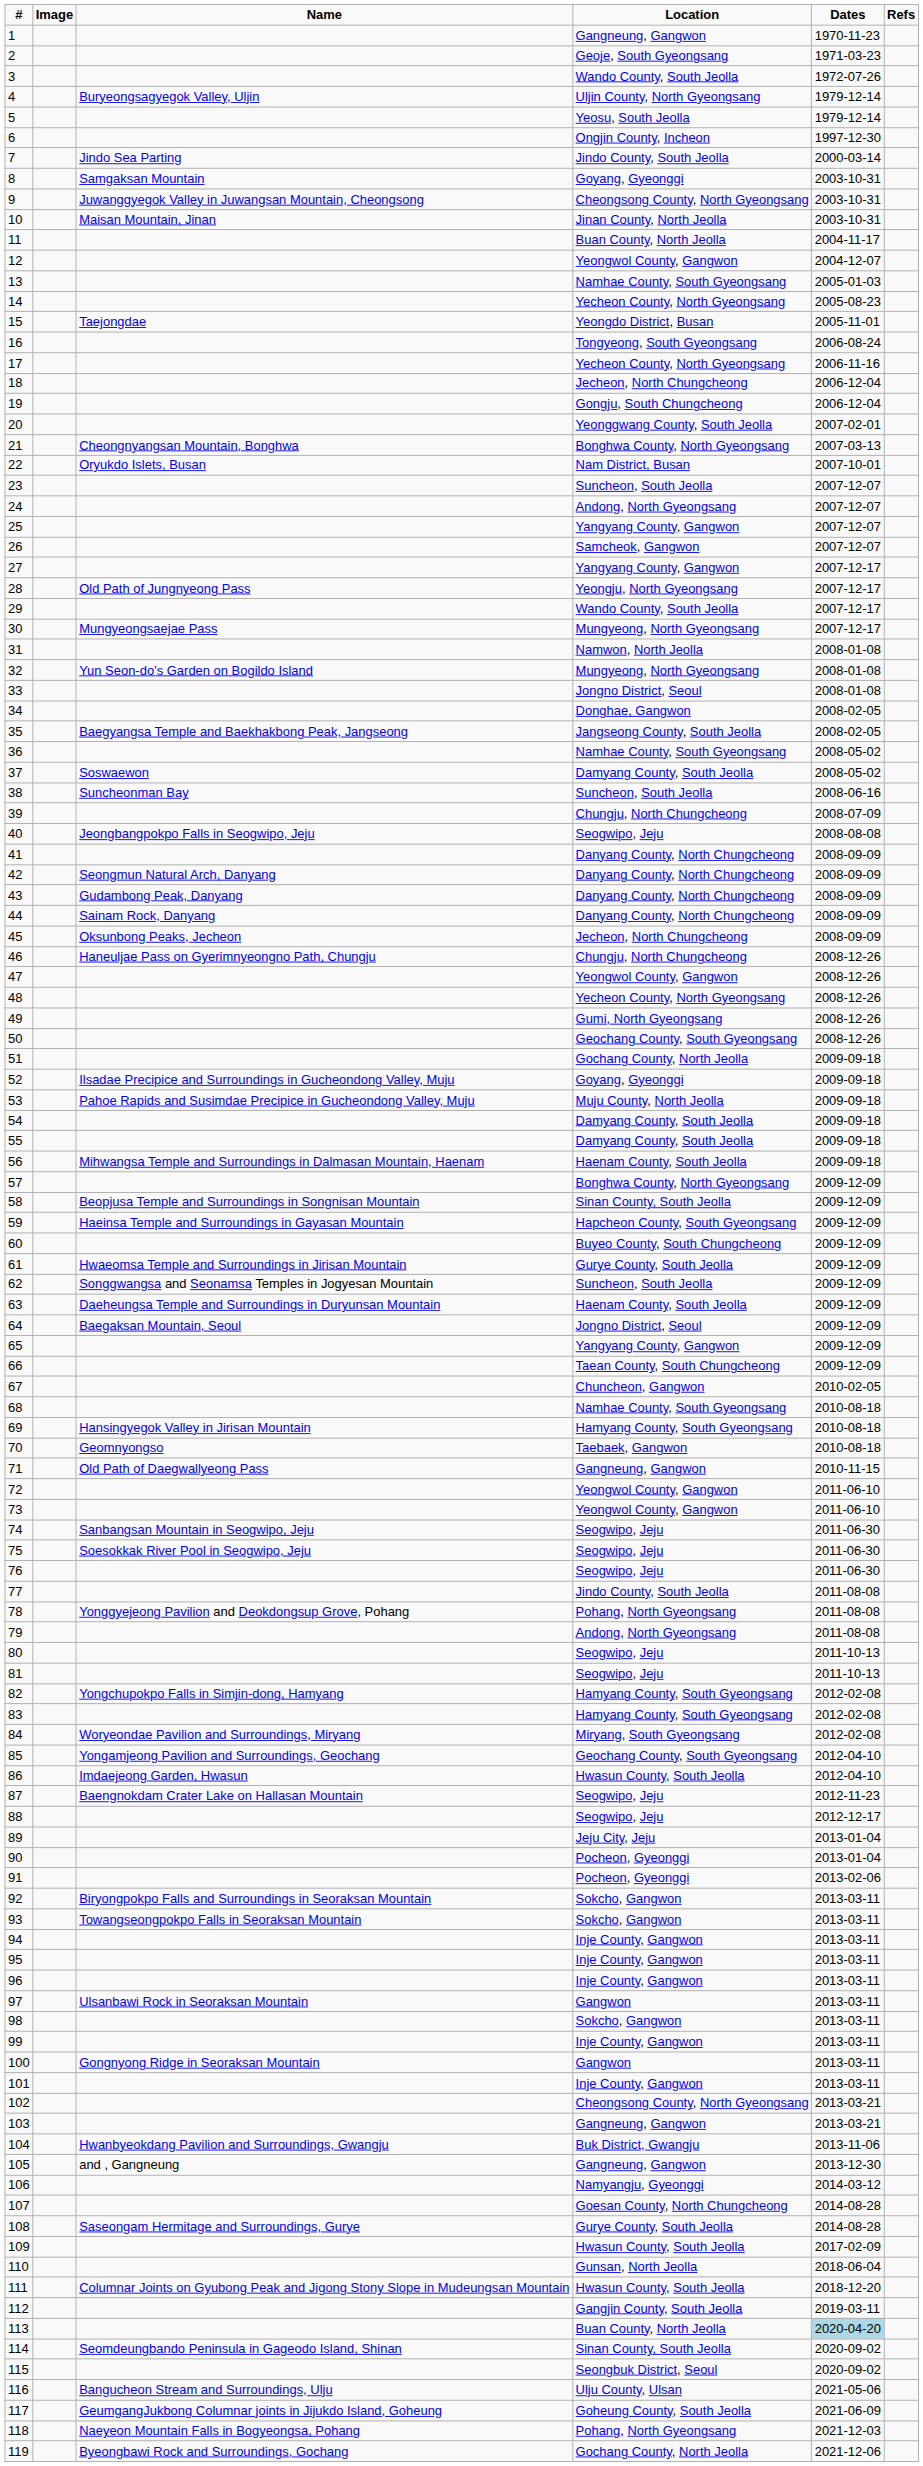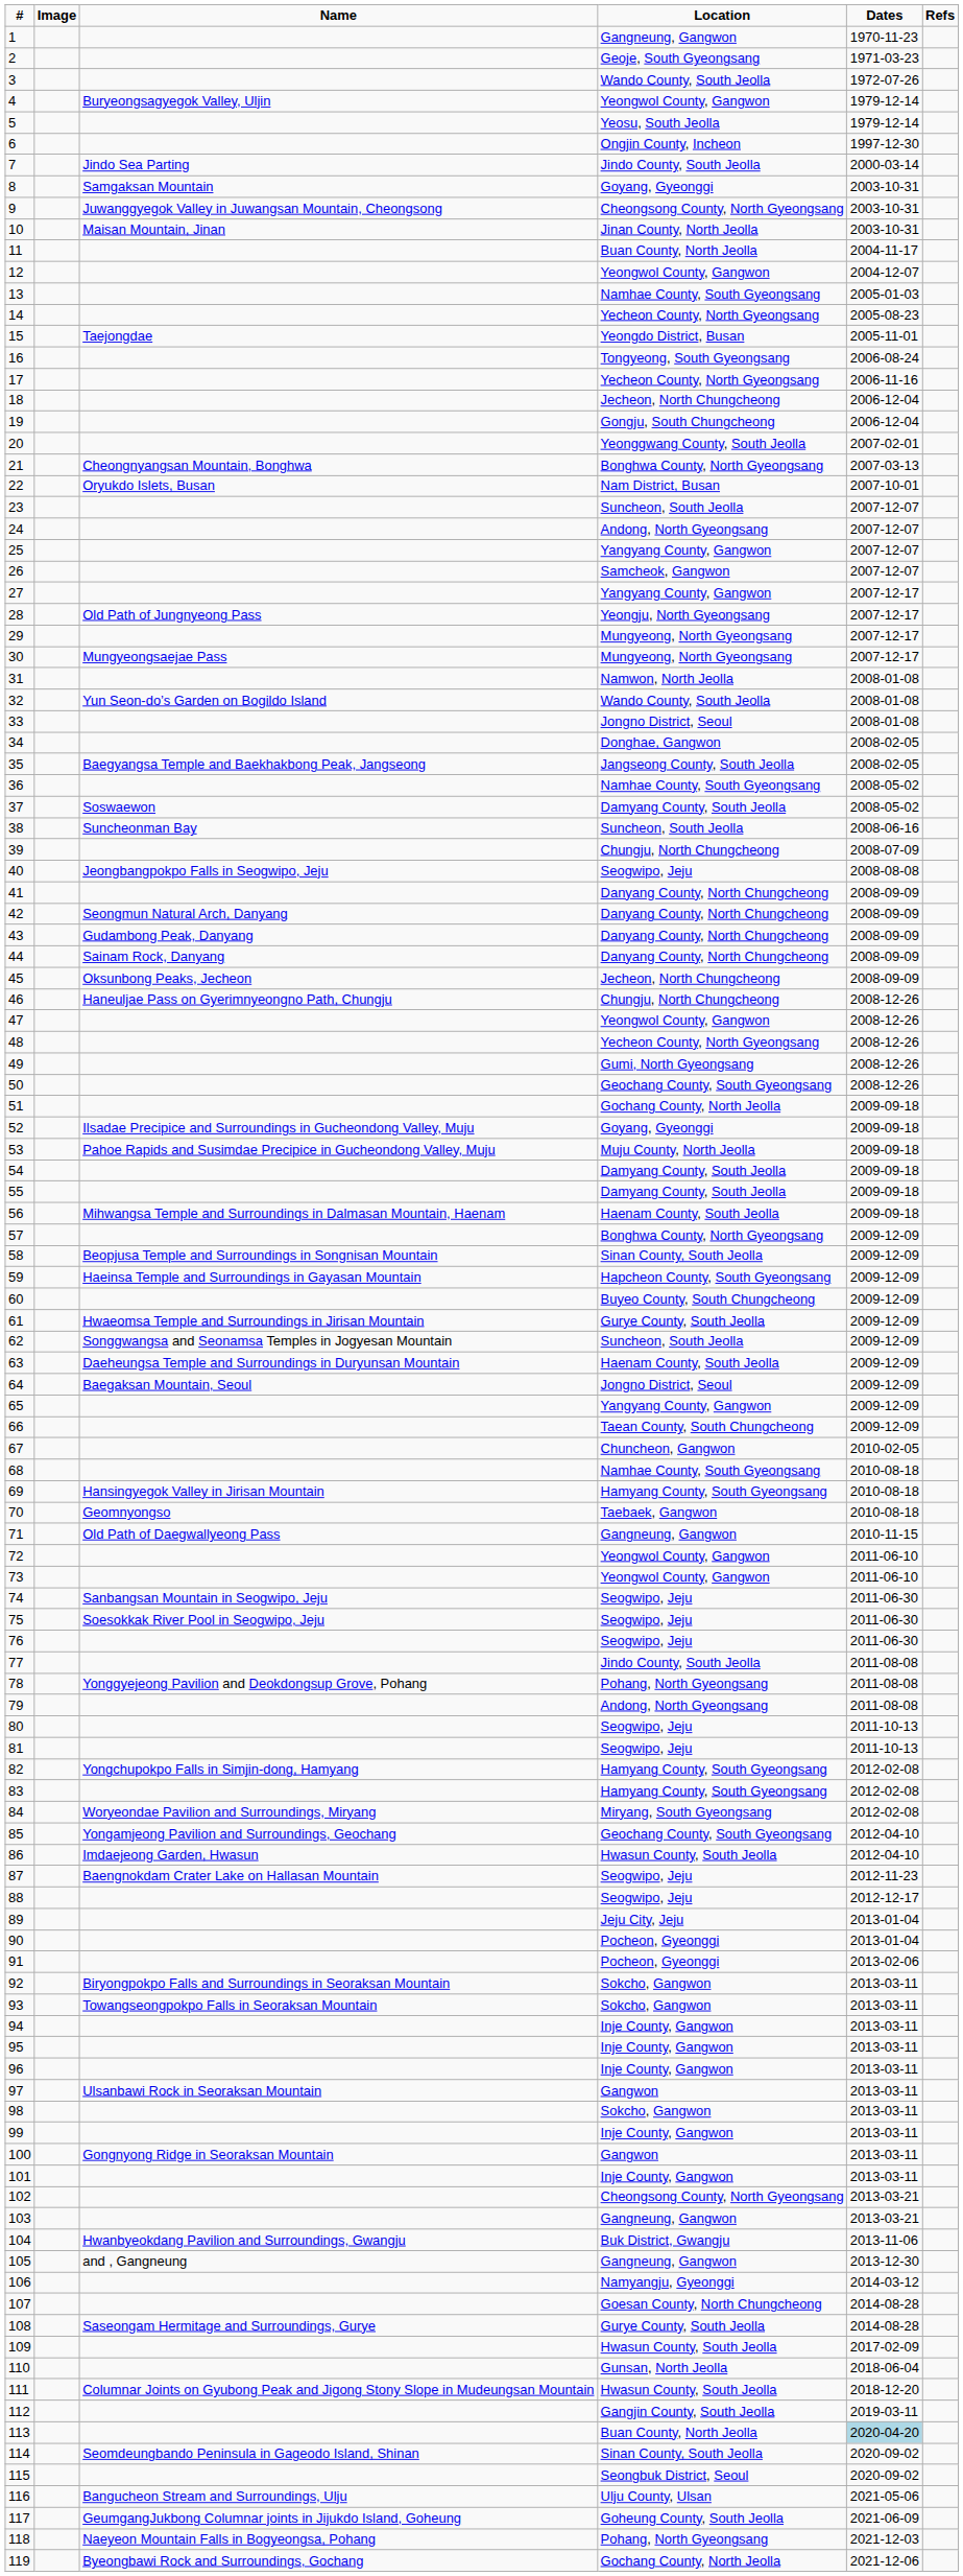4 | Location: Uljin County, North Gyeongsang -> Yeongwol County, Gangwon
29 | Location: Wando County, South Jeolla -> Mungyeong, North Gyeongsang
32 | Location: Mungyeong, North Gyeongsang -> Wando County, South Jeolla
